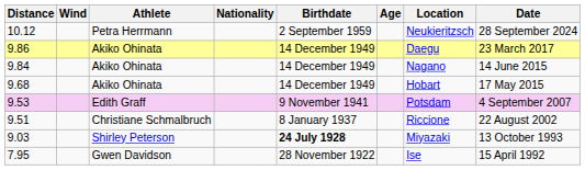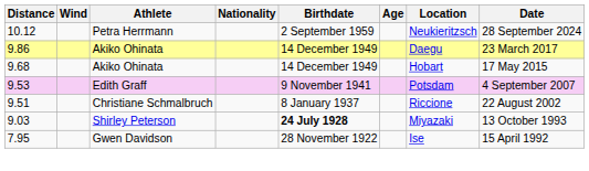- row: 9.84 | Akiko Ohinata | 14 December 1949 | Nagano | 14 June 2015
